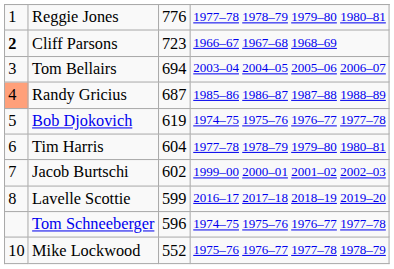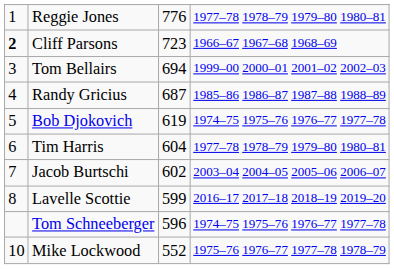Tom Bellairs | column 4: 2003–04 2004–05 2005–06 2006–07 -> 1999–00 2000–01 2001–02 2002–03
Randy Gricius | column 1: lightsalmon background -> no background
Jacob Burtschi | column 4: 1999–00 2000–01 2001–02 2002–03 -> 2003–04 2004–05 2005–06 2006–07
